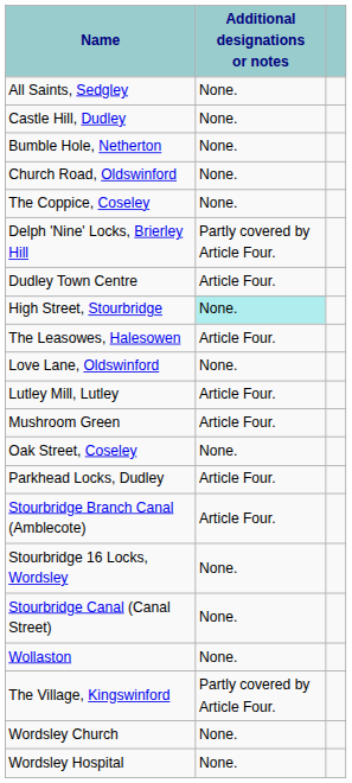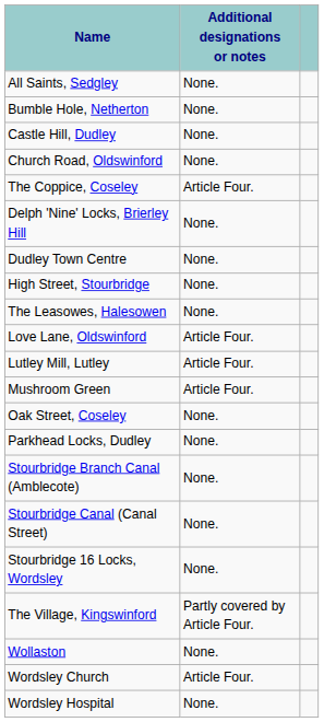rows swapped: Bumble Hole, Netherton <-> Castle Hill, Dudley
The Coppice, Coseley | Additional designations or notes: None. -> Article Four.
Delph 'Nine' Locks, Brierley Hill | Additional designations or notes: Partly covered by Article Four. -> None.
Dudley Town Centre | Additional designations or notes: Article Four. -> None.
High Street, Stourbridge | Additional designations or notes: paleturquoise background -> no background
The Leasowes, Halesowen | Additional designations or notes: Article Four. -> None.
Love Lane, Oldswinford | Additional designations or notes: None. -> Article Four.
Parkhead Locks, Dudley | Additional designations or notes: Article Four. -> None.
Stourbridge Branch Canal (Amblecote) | Additional designations or notes: Article Four. -> None.
rows swapped: Stourbridge Canal (Canal Street) <-> Stourbridge 16 Locks, Wordsley
rows swapped: The Village, Kingswinford <-> Wollaston
Wordsley Church | Additional designations or notes: None. -> Article Four.
